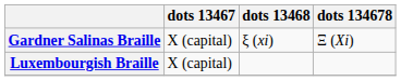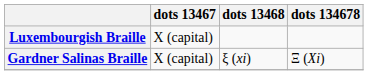rows swapped: Gardner Salinas Braille <-> Luxembourgish Braille
